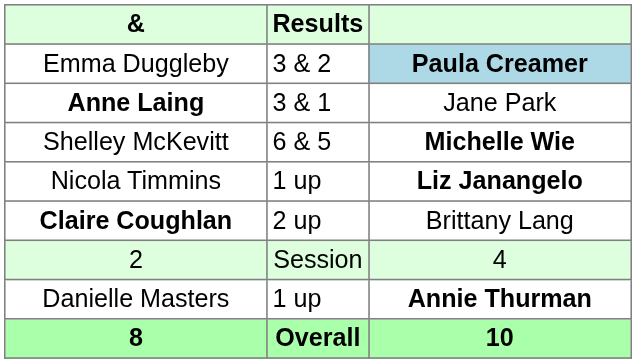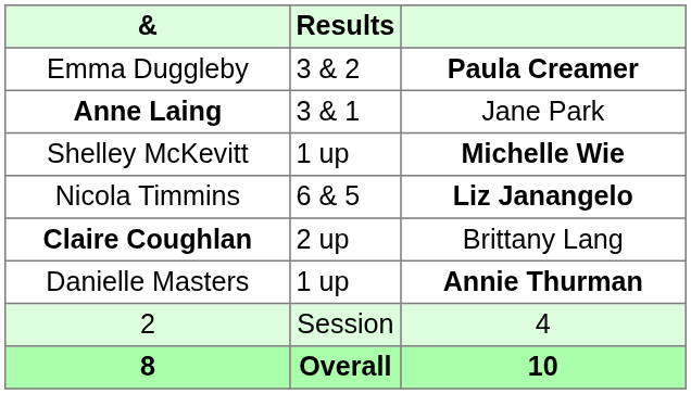Emma Duggleby | column 3: lightblue background -> no background
Shelley McKevitt | Results: 6 & 5 -> 1 up
Nicola Timmins | Results: 1 up -> 6 & 5
rows swapped: Danielle Masters <-> 2
